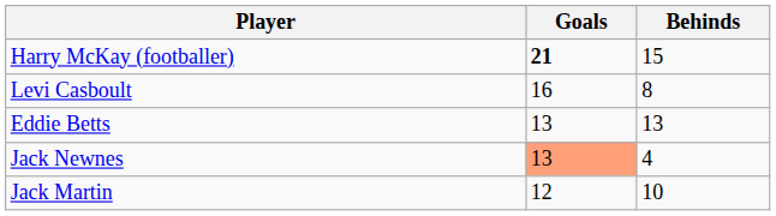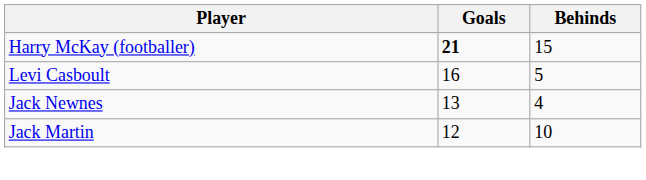Levi Casboult | Behinds: 8 -> 5
- row: Eddie Betts | 13 | 13
Jack Newnes | Goals: lightsalmon background -> no background
